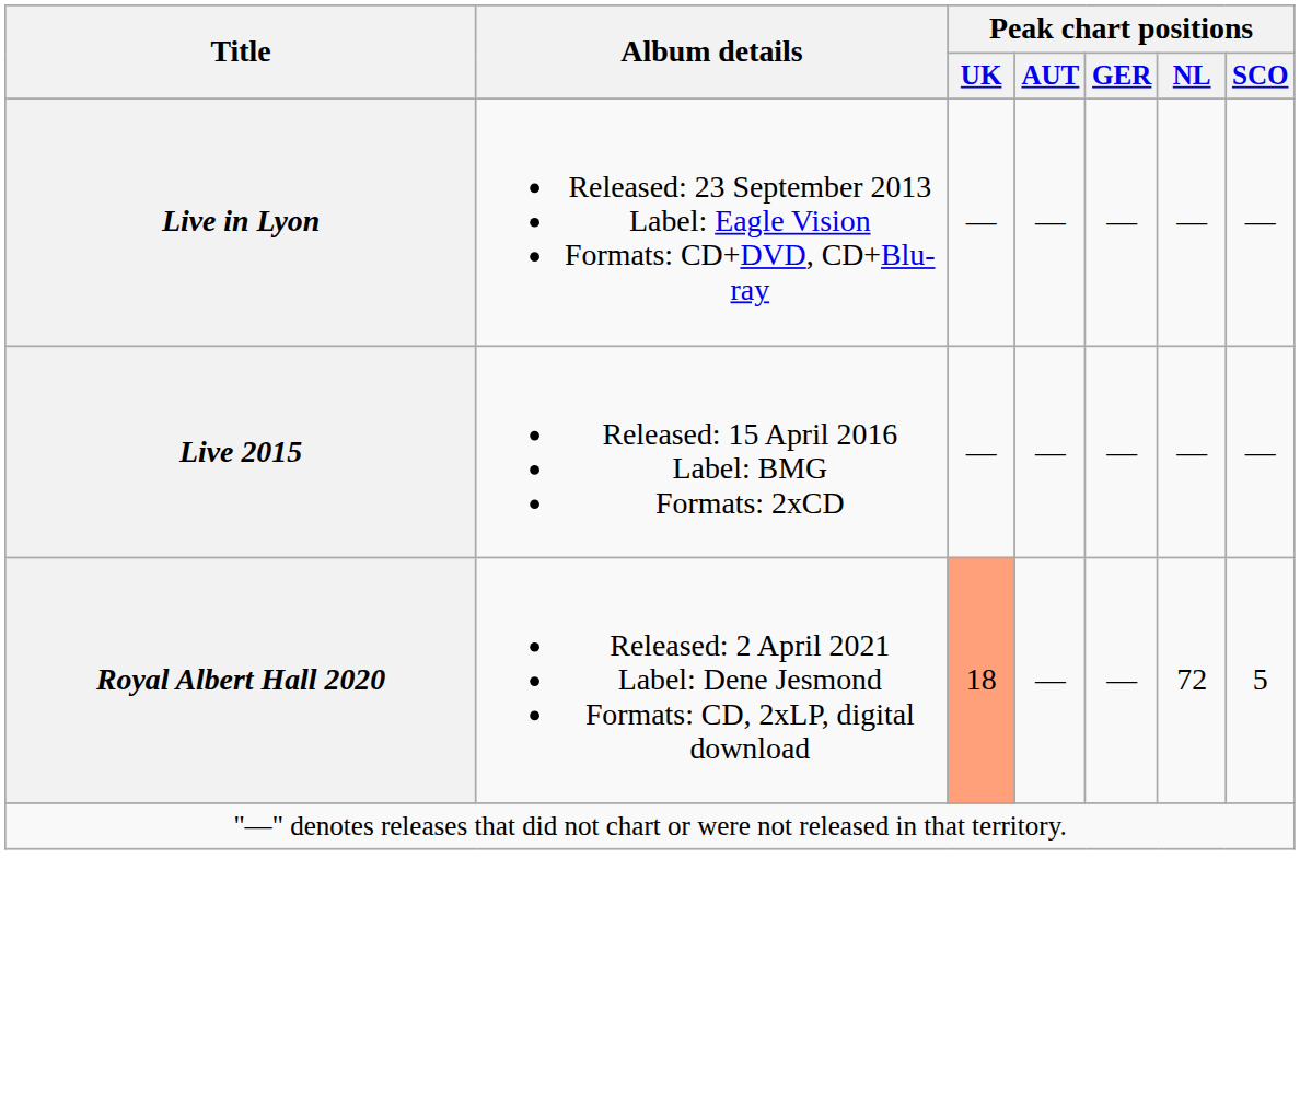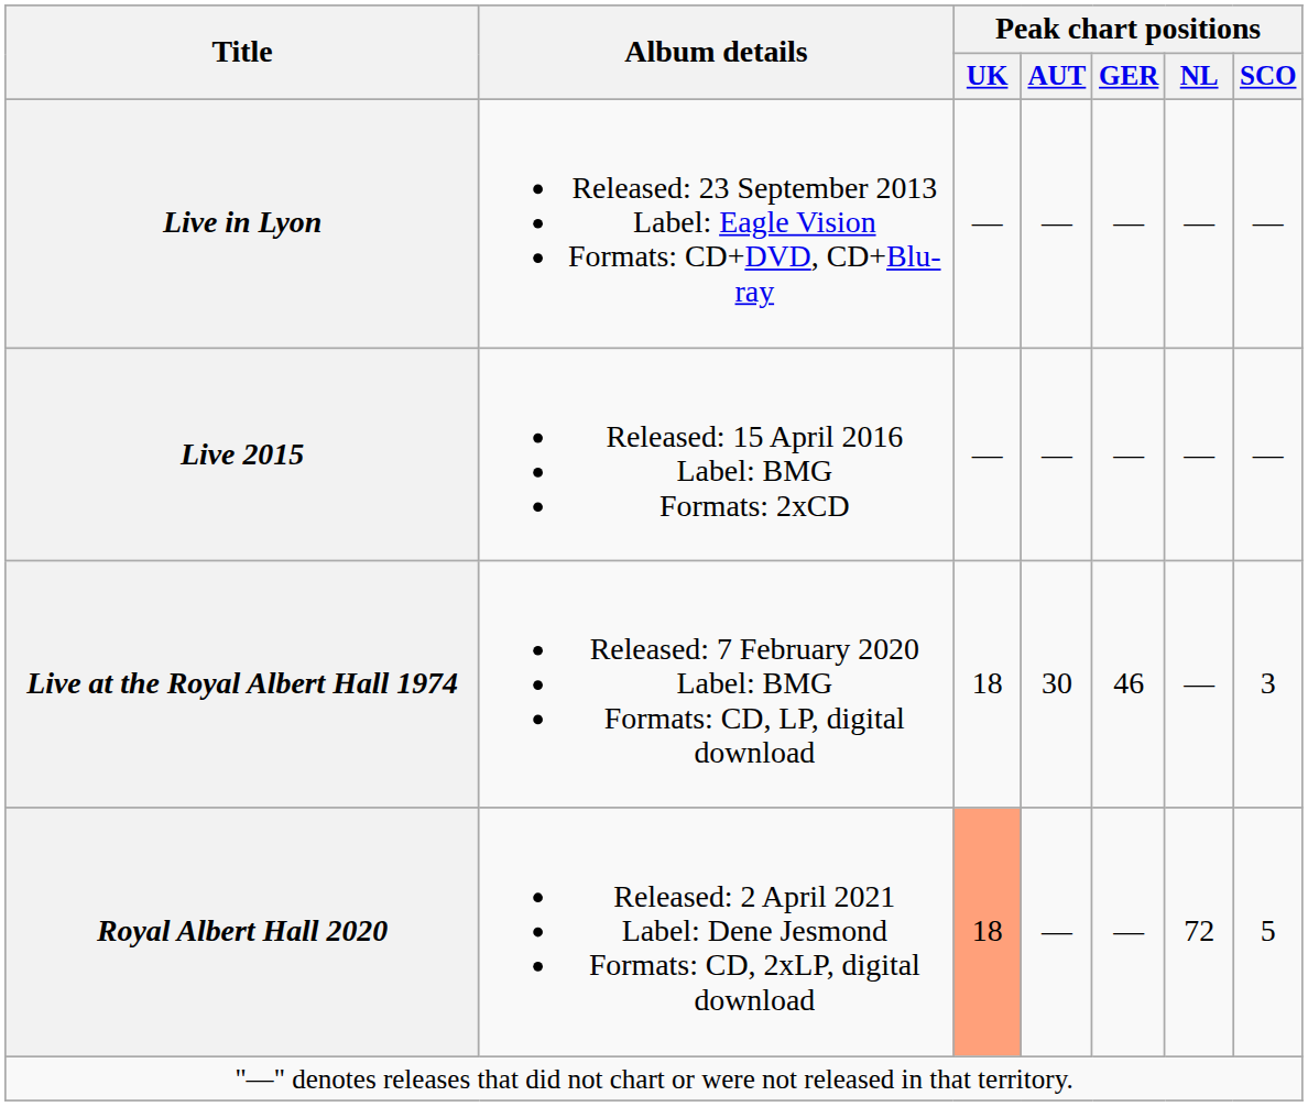+ row: Live at the Royal Albert Hall 1974 | Released: 7 February 2020 Label: BMG Formats: CD, LP, digital download | 18 | 30 | 46 | — | 3
